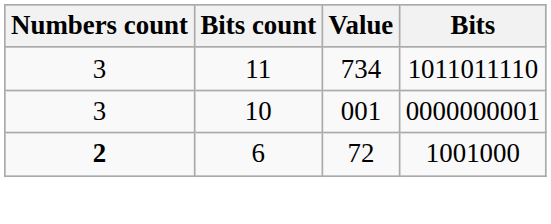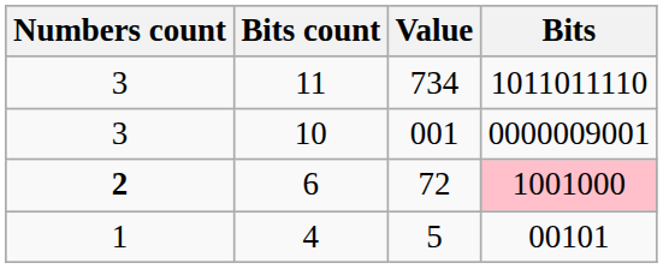001 | Bits: 0000000001 -> 0000009001
72 | Bits: no background -> pink background
+ row: 1 | 4 | 5 | 00101
